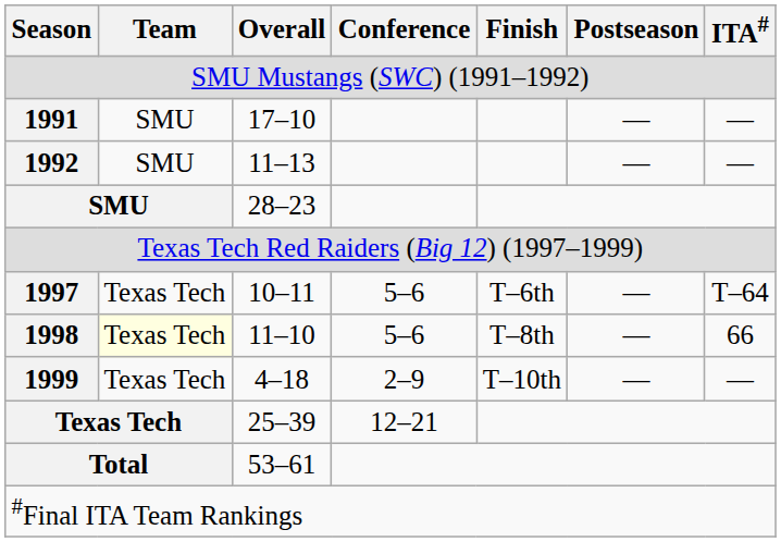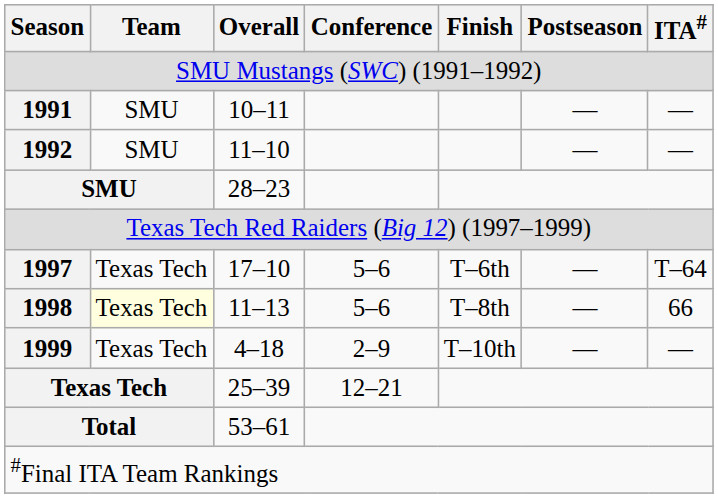1991 | Overall: 17–10 -> 10–11
1992 | Overall: 11–13 -> 11–10
1997 | Overall: 10–11 -> 17–10
1998 | Overall: 11–10 -> 11–13
